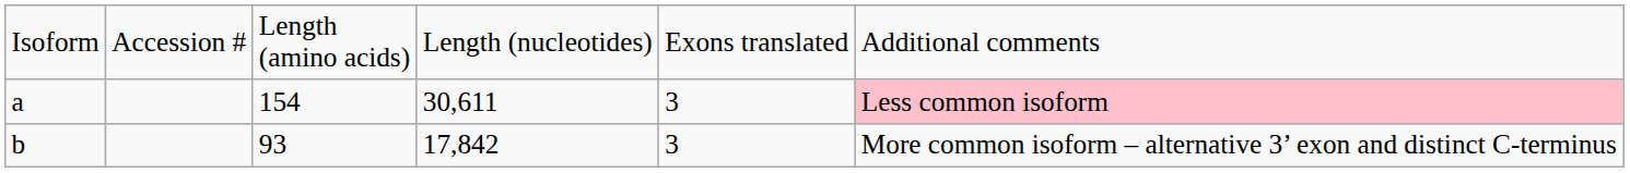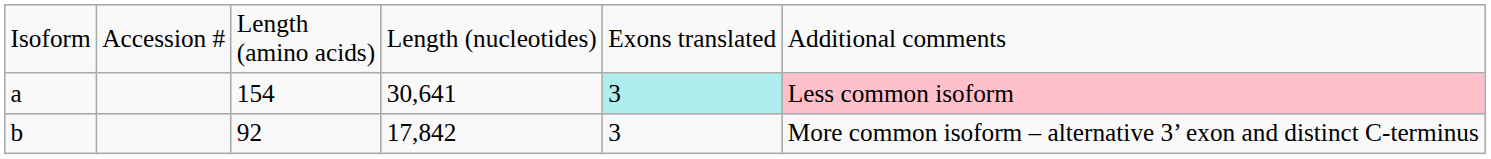a | column 4: 30,611 -> 30,641
a | column 5: no background -> paleturquoise background
b | column 3: 93 -> 92
